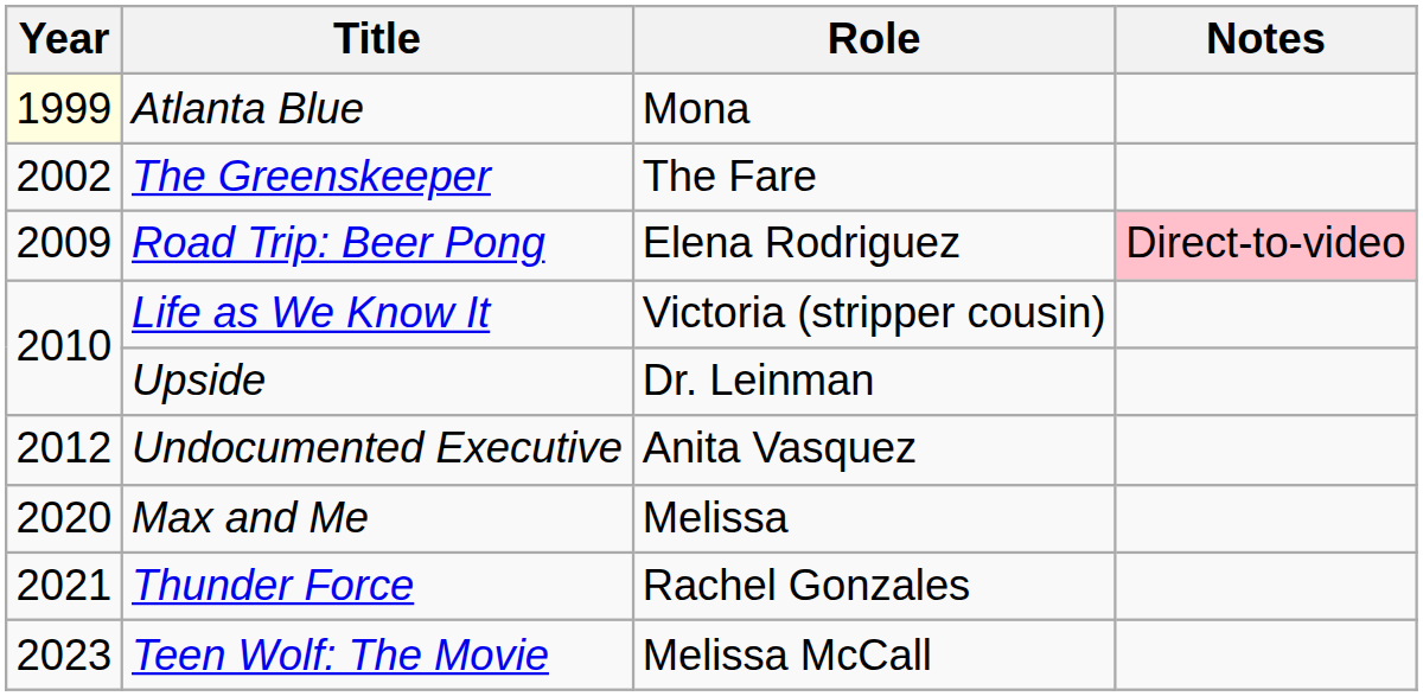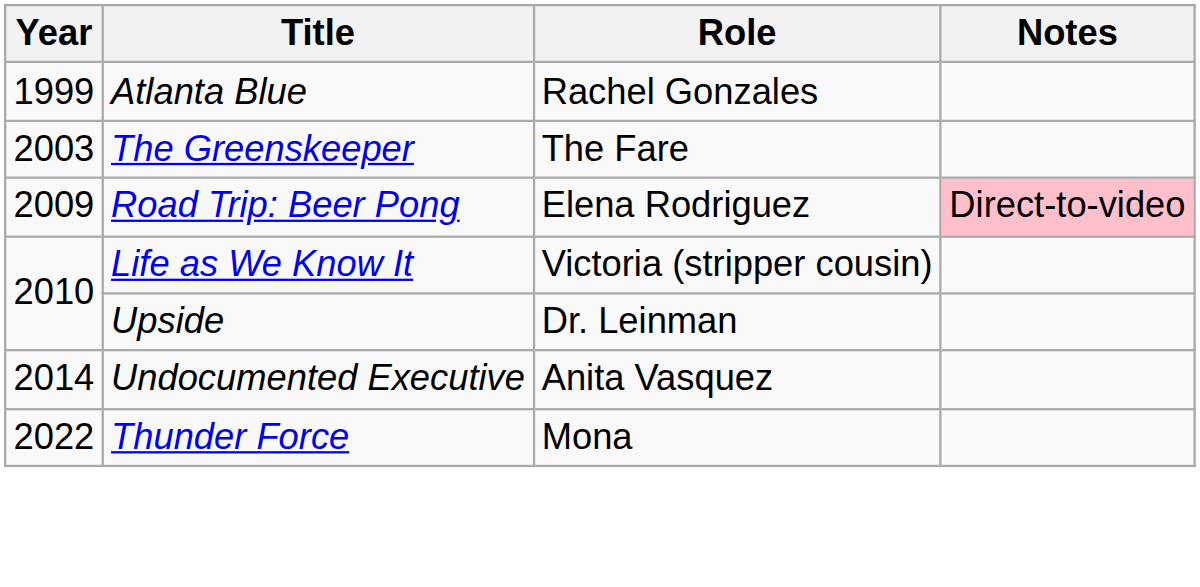Atlanta Blue | Year: lightyellow background -> no background
Atlanta Blue | Role: Mona -> Rachel Gonzales
The Greenskeeper | Year: 2002 -> 2003
Undocumented Executive | Year: 2012 -> 2014
- row: 2020 | Max and Me | Melissa
Thunder Force | Year: 2021 -> 2022
Thunder Force | Role: Rachel Gonzales -> Mona
- row: 2023 | Teen Wolf: The Movie | Melissa McCall
